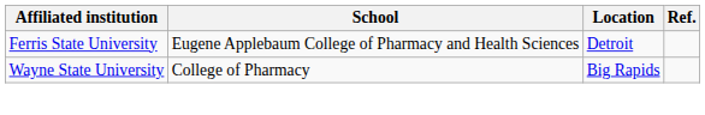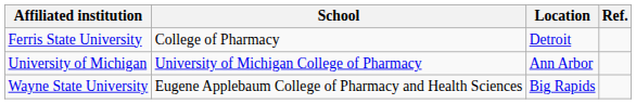Ferris State University | School: Eugene Applebaum College of Pharmacy and Health Sciences -> College of Pharmacy
+ row: University of Michigan | University of Michigan College of Pharmacy | Ann Arbor
Wayne State University | School: College of Pharmacy -> Eugene Applebaum College of Pharmacy and Health Sciences
